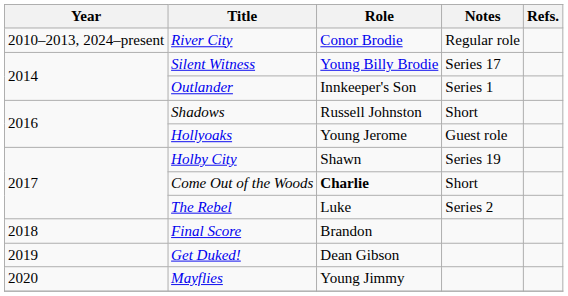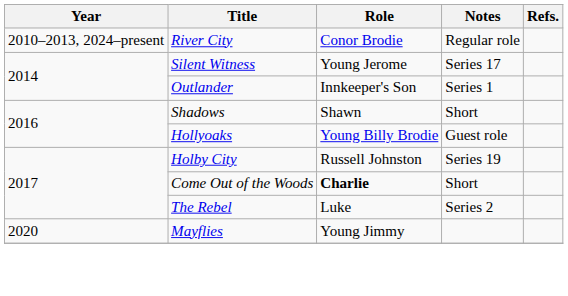Silent Witness | Role: Young Billy Brodie -> Young Jerome
Shadows | Role: Russell Johnston -> Shawn
Hollyoaks | Role: Young Jerome -> Young Billy Brodie
Holby City | Role: Shawn -> Russell Johnston
- row: 2018 | Final Score | Brandon
- row: 2019 | Get Duked! | Dean Gibson
